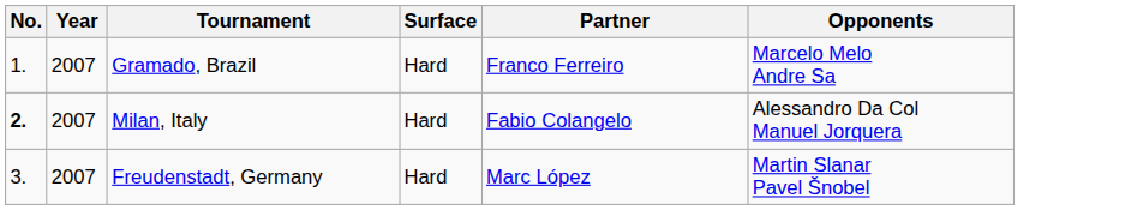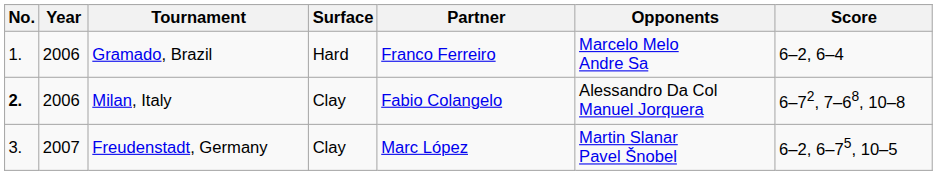+ column: Score | 6–2, 6–4 | 6–72, 7–68, 10–8 | 6–2, 6–75, 10–5
Gramado, Brazil | Year: 2007 -> 2006
Milan, Italy | Year: 2007 -> 2006
Milan, Italy | Surface: Hard -> Clay
Freudenstadt, Germany | Surface: Hard -> Clay
